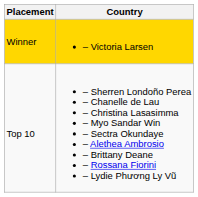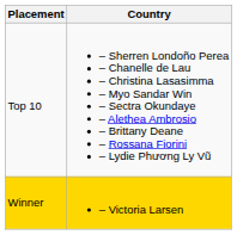rows swapped: Winner <-> Top 10
